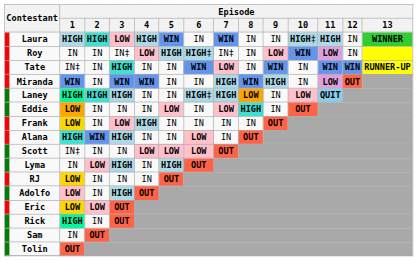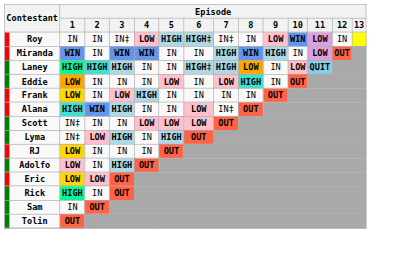- row: Laura | HIGH | HIGH | LOW | HIGH | WIN | IN | WIN | IN | IN | HIGH‡ | HIGH | IN | WINNER
- row: Tate | IN‡ | IN | HIGH | IN | IN | WIN | LOW | IN | WIN | IN | WIN | WIN | RUNNER-UP
Alana | Episode / 7: IN -> IN‡
Lyma | Episode / 1: IN -> IN‡
